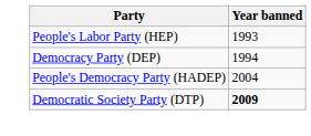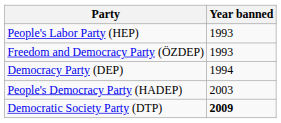+ row: Freedom and Democracy Party (ÖZDEP) | 1993
People's Democracy Party (HADEP) | Year banned: 2004 -> 2003
